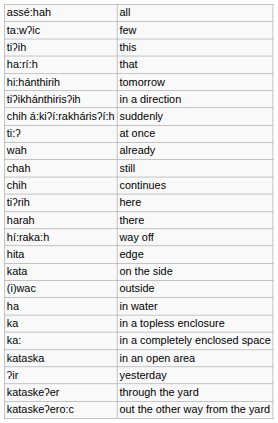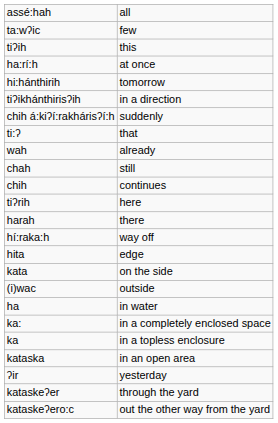ha:rí:h | column 2: that -> at once
ti:ʔ | column 2: at once -> that
rows swapped: ka <-> ka:
